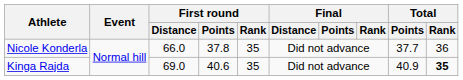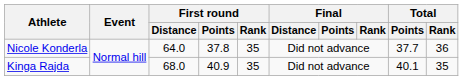Nicole Konderla | First round / Distance: 66.0 -> 64.0
Kinga Rajda | First round / Distance: 69.0 -> 68.0
Kinga Rajda | First round / Points: 40.6 -> 40.9
Kinga Rajda | Total / Points: 40.9 -> 40.1
Kinga Rajda | Total / Rank: bold -> normal
